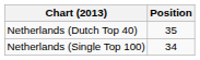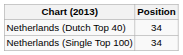Netherlands (Dutch Top 40) | Position: 35 -> 34
